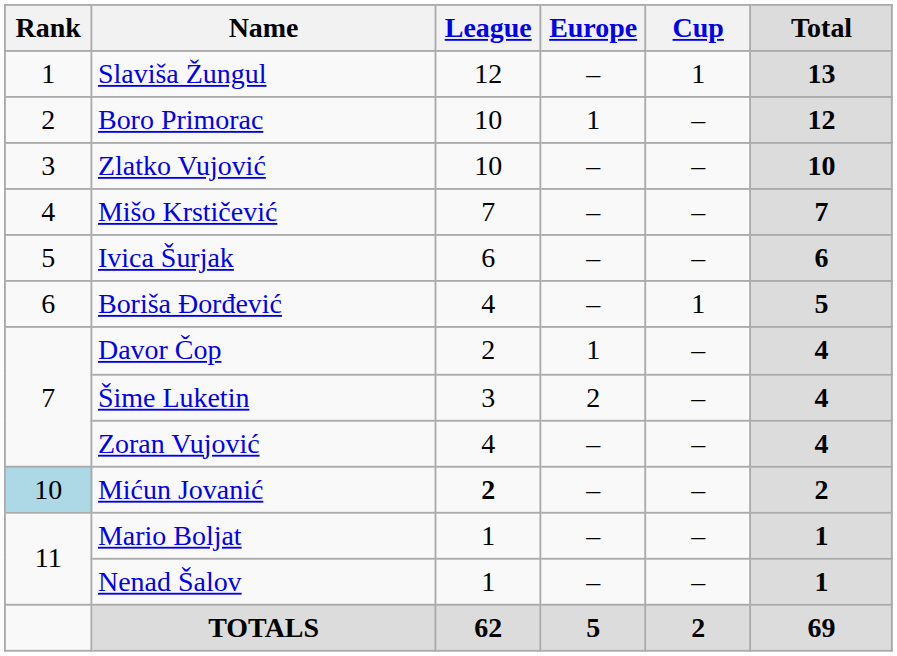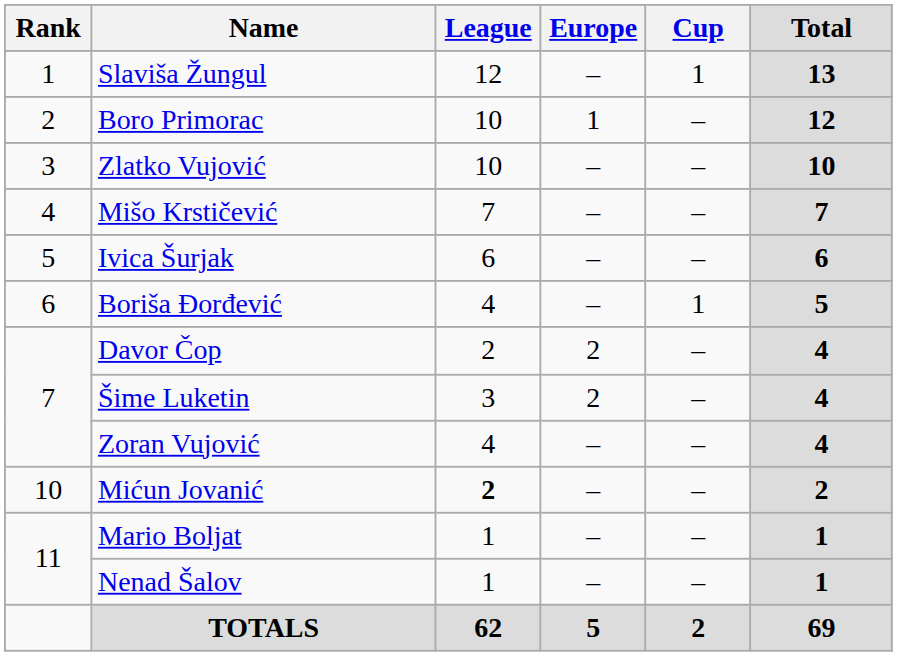Davor Čop | Europe: 1 -> 2
Mićun Jovanić | Rank: lightblue background -> no background
